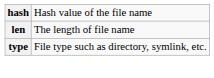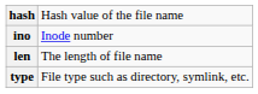+ row: ino | Inode number
